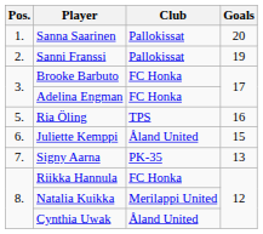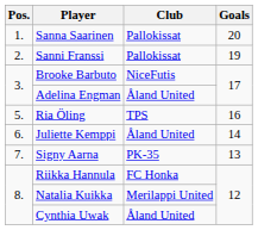Brooke Barbuto | Club: FC Honka -> NiceFutis
Adelina Engman | Club: FC Honka -> Åland United
Juliette Kemppi | Goals: 15 -> 14
